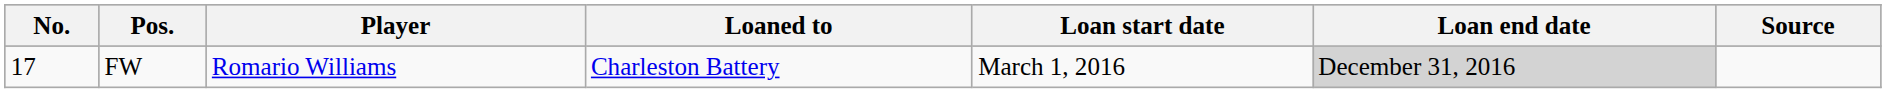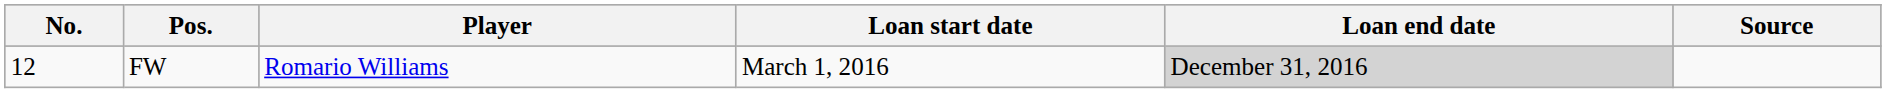- column: Loaned to | Charleston Battery
FW | No.: 17 -> 12
